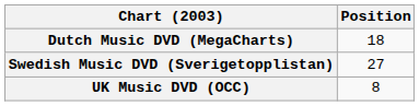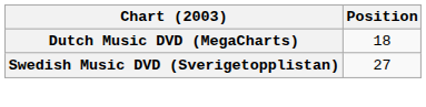- row: UK Music DVD (OCC) | 8
